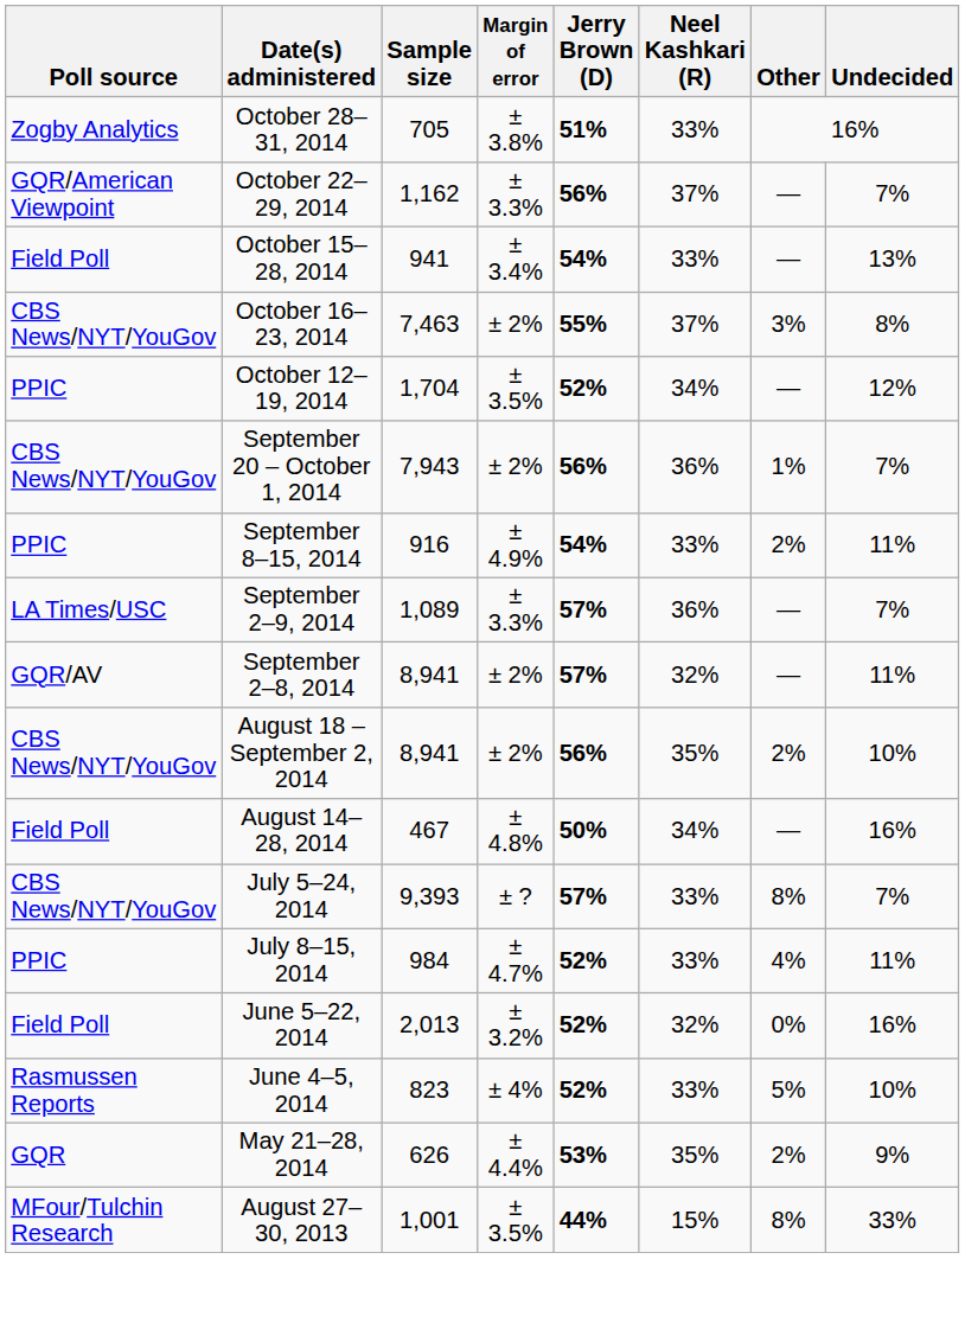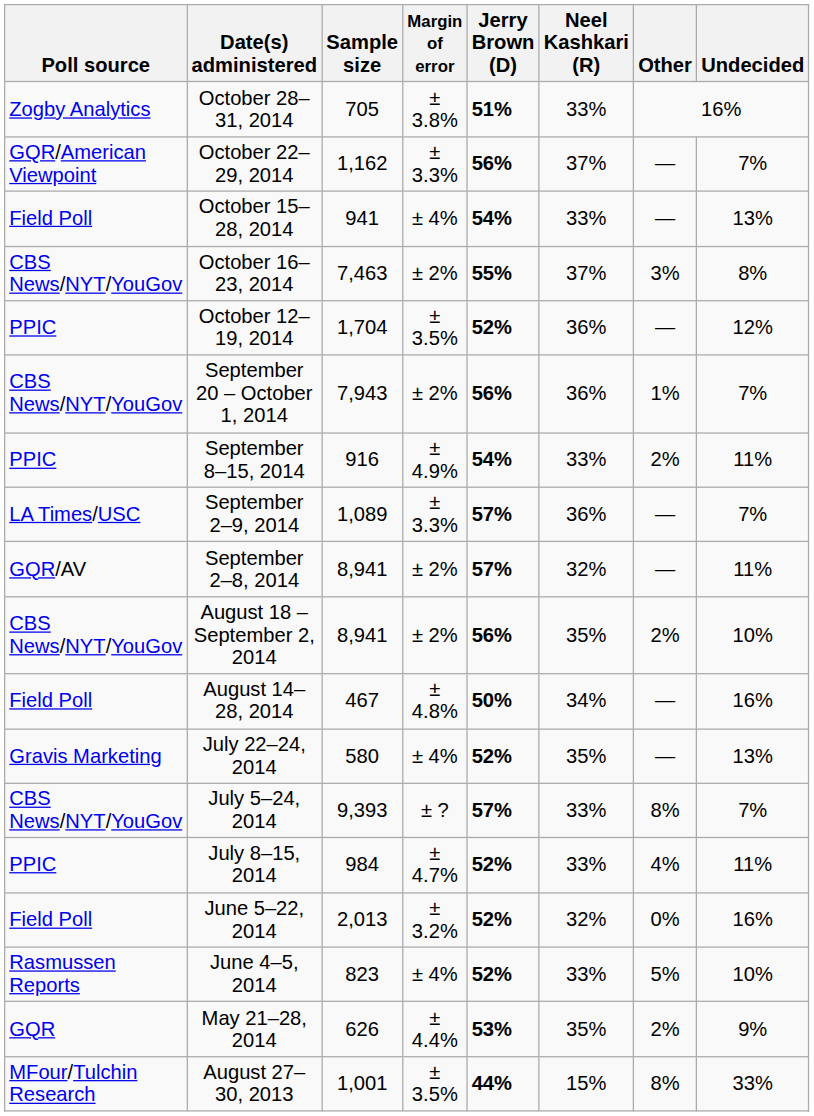October 15–28, 2014 | Margin of error: ± 3.4% -> ± 4%
October 12–19, 2014 | Neel Kashkari (R): 34% -> 36%
+ row: Gravis Marketing | July 22–24, 2014 | 580 | ± 4% | 52% | 35% | — | 13%
